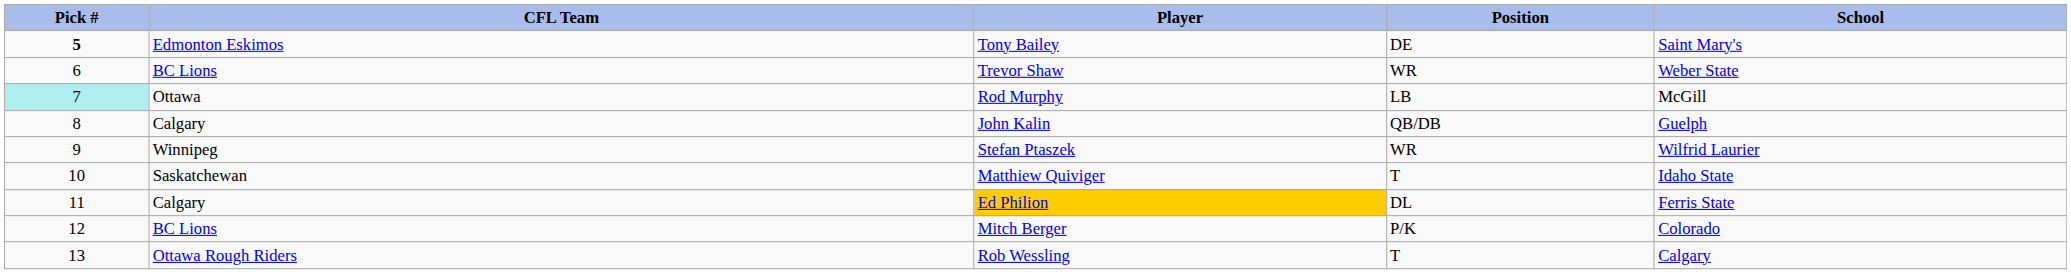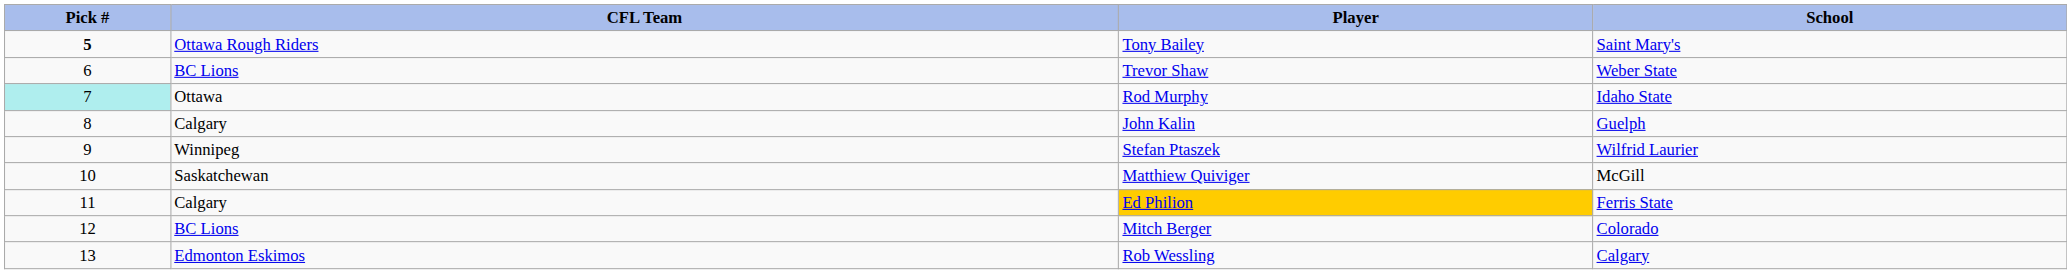- column: Position | DE | WR | LB | QB/DB | WR | T | DL | P/K | T
Tony Bailey | CFL Team: Edmonton Eskimos -> Ottawa Rough Riders
Rod Murphy | School: McGill -> Idaho State
Matthiew Quiviger | School: Idaho State -> McGill
Rob Wessling | CFL Team: Ottawa Rough Riders -> Edmonton Eskimos
